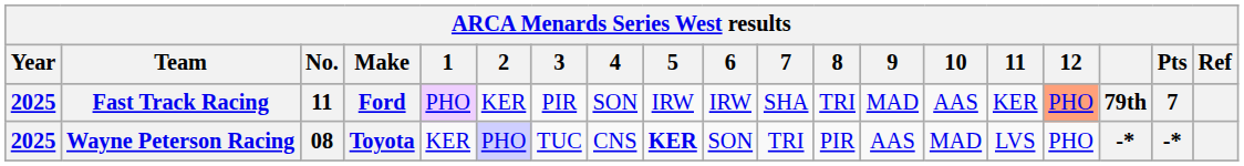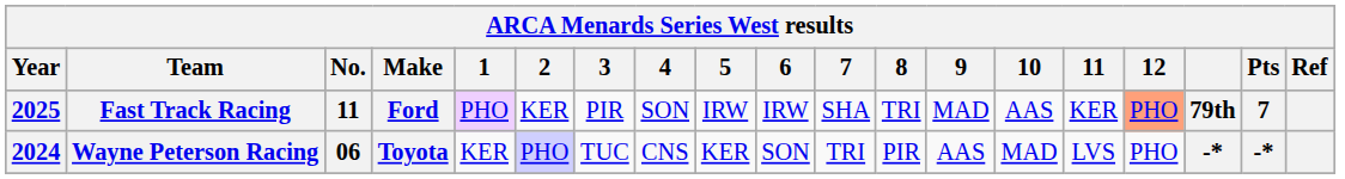Wayne Peterson Racing | Year: 2025 -> 2024
Wayne Peterson Racing | No.: 08 -> 06
Wayne Peterson Racing | 5: bold -> normal
